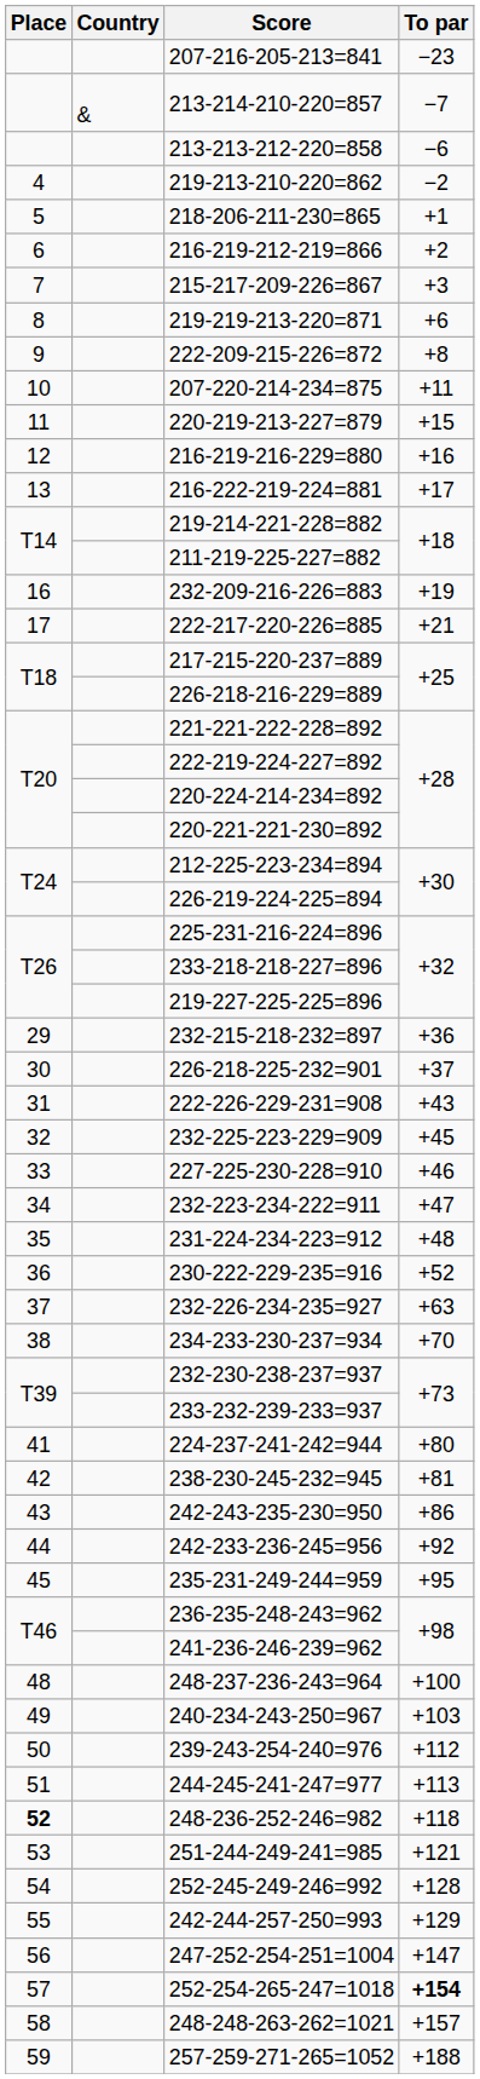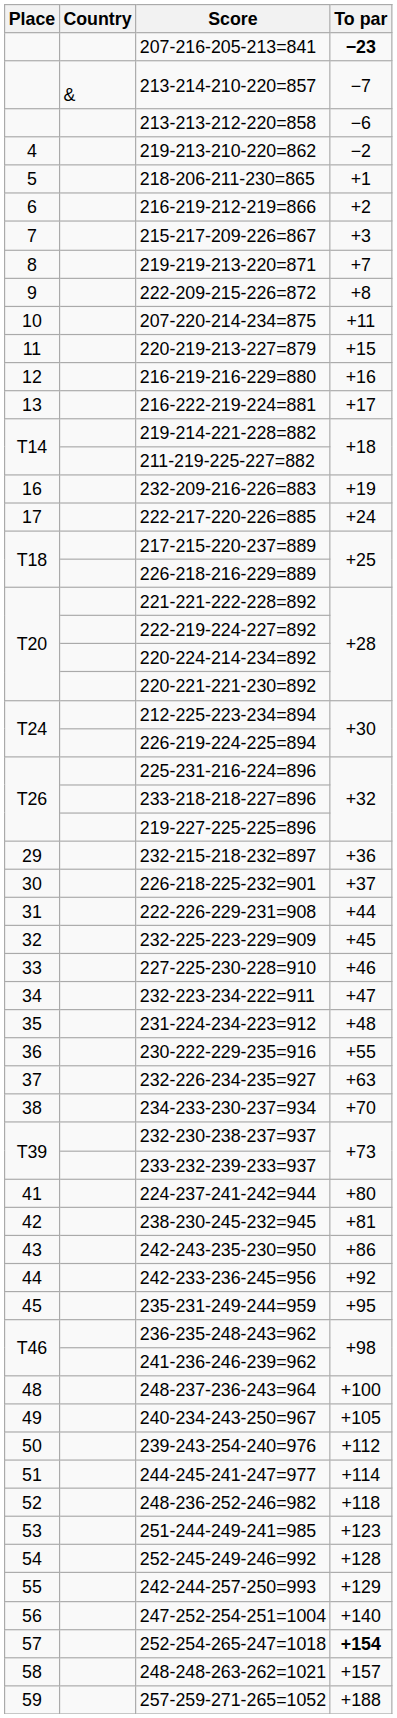207-216-205-213=841 | To par: normal -> bold
219-219-213-220=871 | To par: +6 -> +7
222-217-220-226=885 | To par: +21 -> +24
222-226-229-231=908 | To par: +43 -> +44
230-222-229-235=916 | To par: +52 -> +55
240-234-243-250=967 | To par: +103 -> +105
244-245-241-247=977 | To par: +113 -> +114
248-236-252-246=982 | Place: bold -> normal
251-244-249-241=985 | To par: +121 -> +123
247-252-254-251=1004 | To par: +147 -> +140
